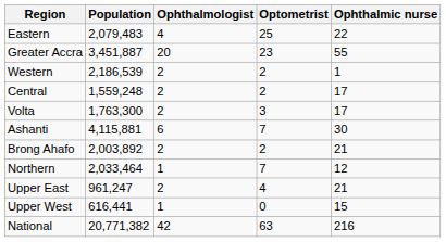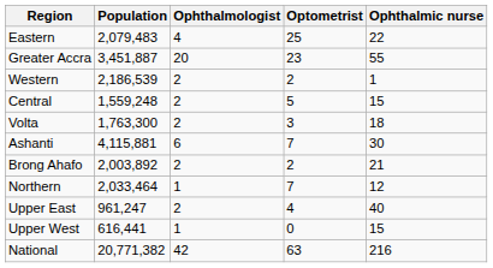Central | Optometrist: 2 -> 5
Central | Ophthalmic nurse: 17 -> 15
Volta | Ophthalmic nurse: 17 -> 18
Upper East | Ophthalmic nurse: 21 -> 40
